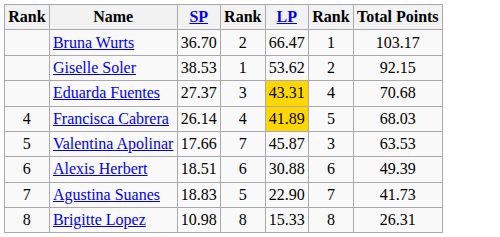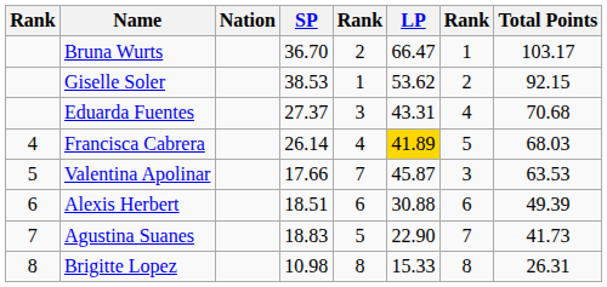+ column: Nation
Eduarda Fuentes | LP: gold background -> no background
